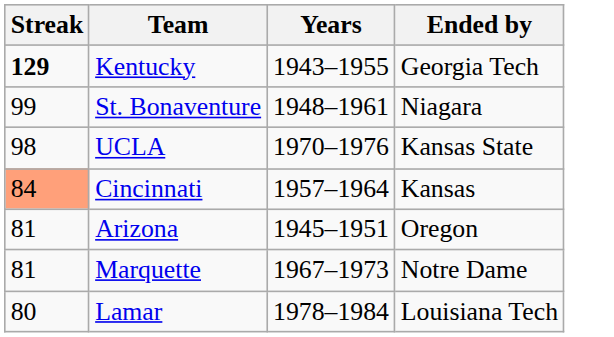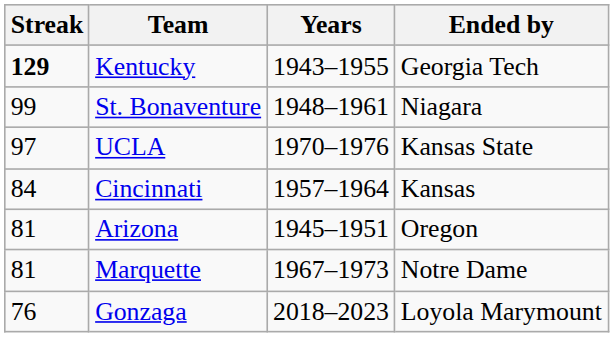UCLA | Streak: 98 -> 97
Cincinnati | Streak: lightsalmon background -> no background
- row: 80 | Lamar | 1978–1984 | Louisiana Tech
+ row: 76 | Gonzaga | 2018–2023 | Loyola Marymount
